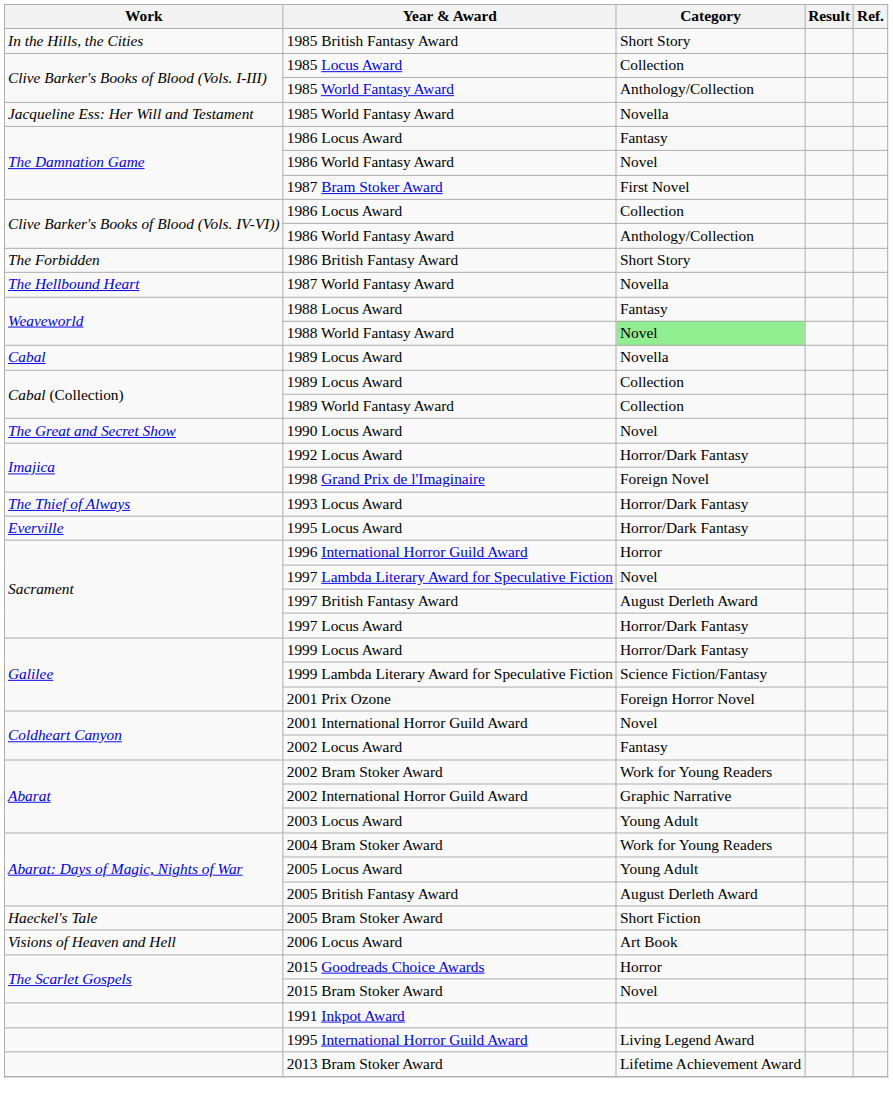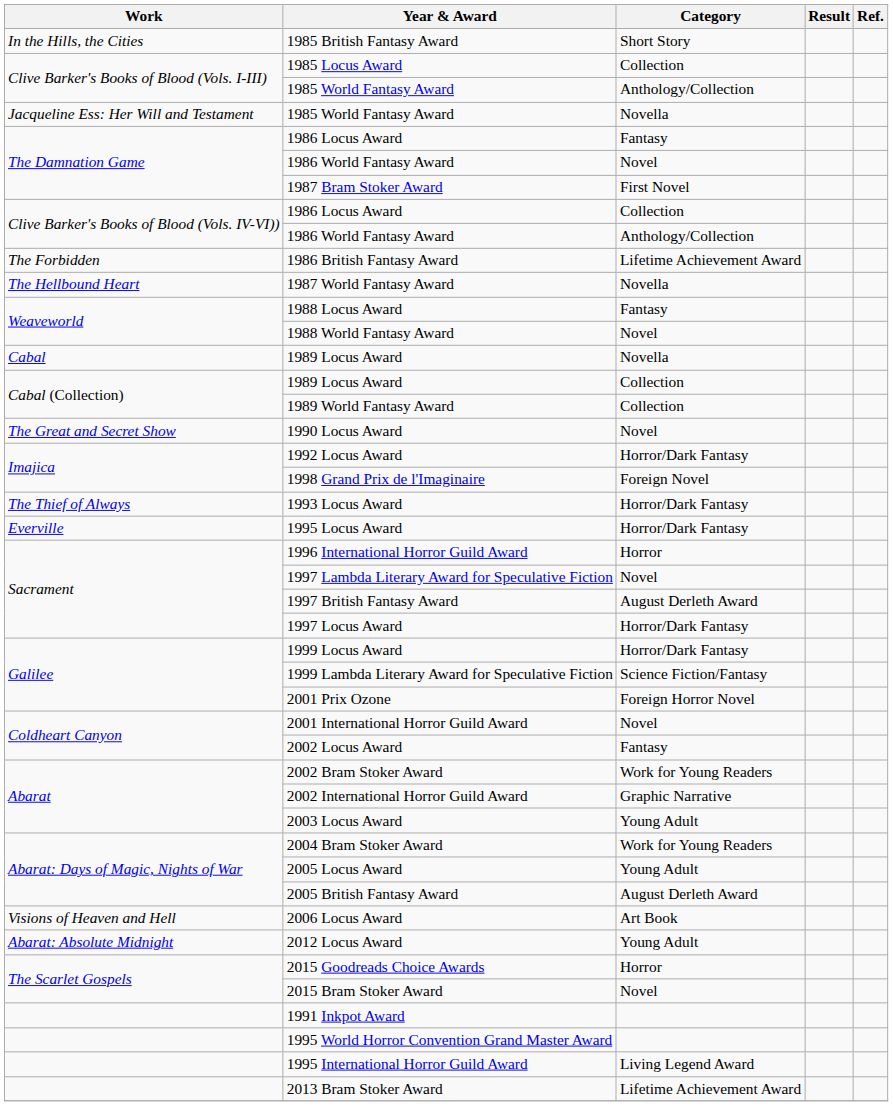1986 British Fantasy Award | Category: Short Story -> Lifetime Achievement Award
1988 World Fantasy Award | Category: lightgreen background -> no background
- row: Haeckel's Tale | 2005 Bram Stoker Award | Short Fiction
+ row: Abarat: Absolute Midnight | 2012 Locus Award | Young Adult
+ row: 1995 World Horror Convention Grand Master Award
